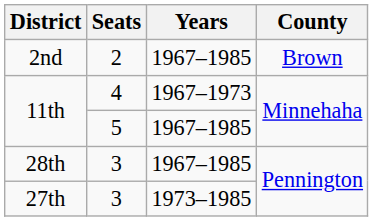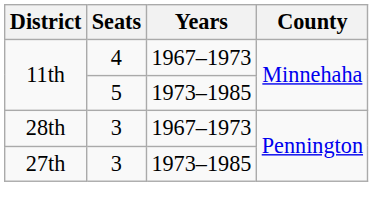- row: 2nd | 2 | 1967–1985 | Brown
11th / 5 | Years: 1967–1985 -> 1973–1985
28th | Years: 1967–1985 -> 1967–1973
